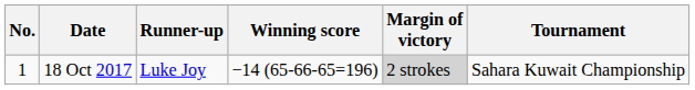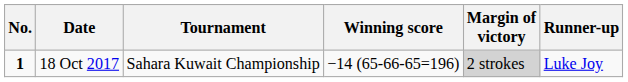columns swapped: Tournament <-> Runner-up
18 Oct 2017 | No.: normal -> bold
